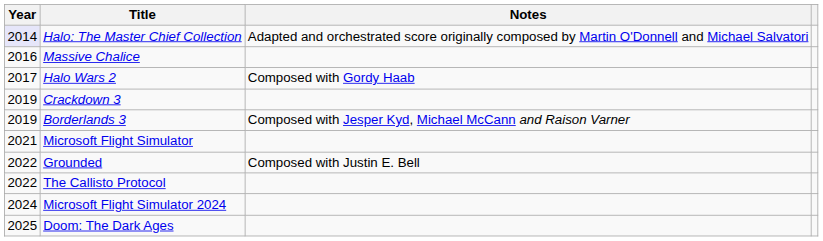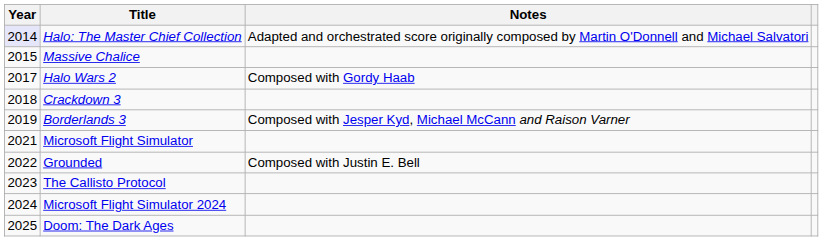Massive Chalice | Year: 2016 -> 2015
Crackdown 3 | Year: 2019 -> 2018
The Callisto Protocol | Year: 2022 -> 2023
